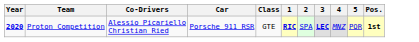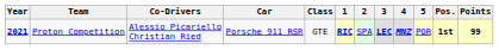+ column: Points | 99
Proton Competition | Year: 2020 -> 2021
Proton Competition | 4: normal -> bold
